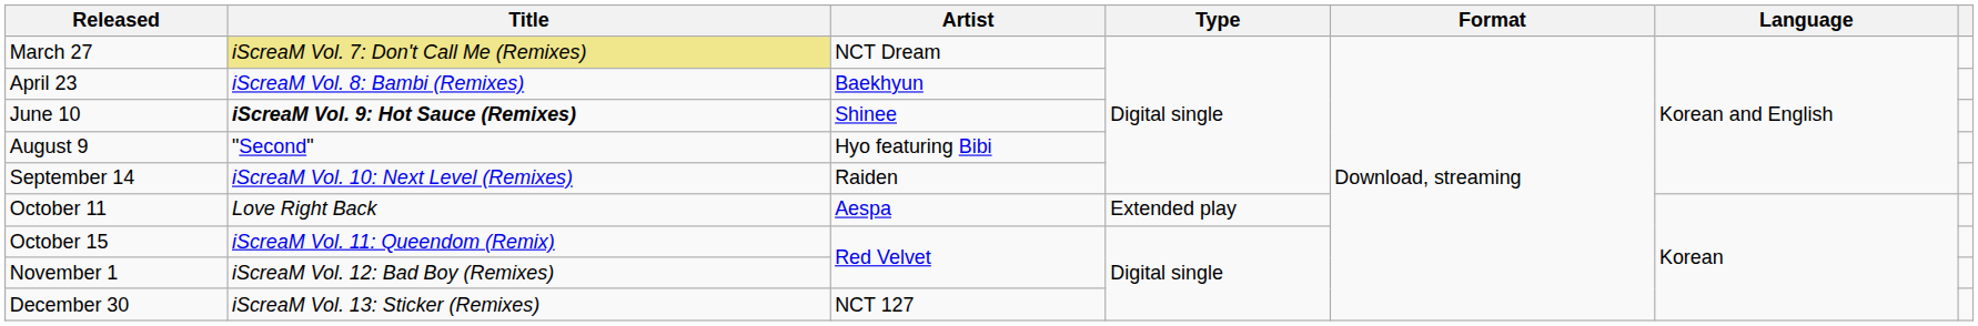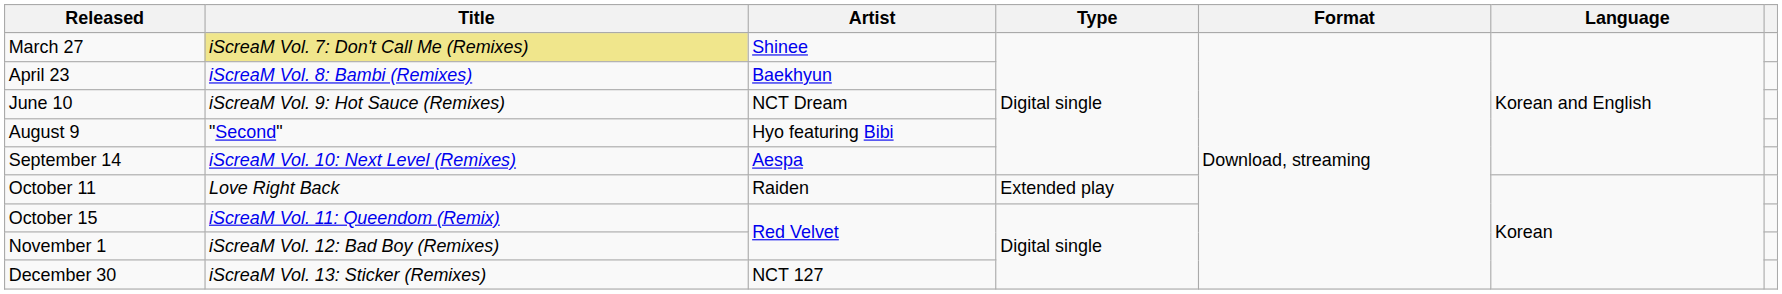March 27 | Artist: NCT Dream -> Shinee
June 10 | Title: bold -> normal
June 10 | Artist: Shinee -> NCT Dream
September 14 | Artist: Raiden -> Aespa
October 11 | Artist: Aespa -> Raiden
